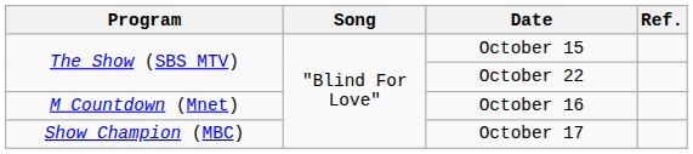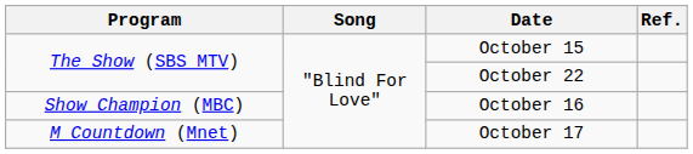October 16 | Program: M Countdown (Mnet) -> Show Champion (MBC)
October 17 | Program: Show Champion (MBC) -> M Countdown (Mnet)
